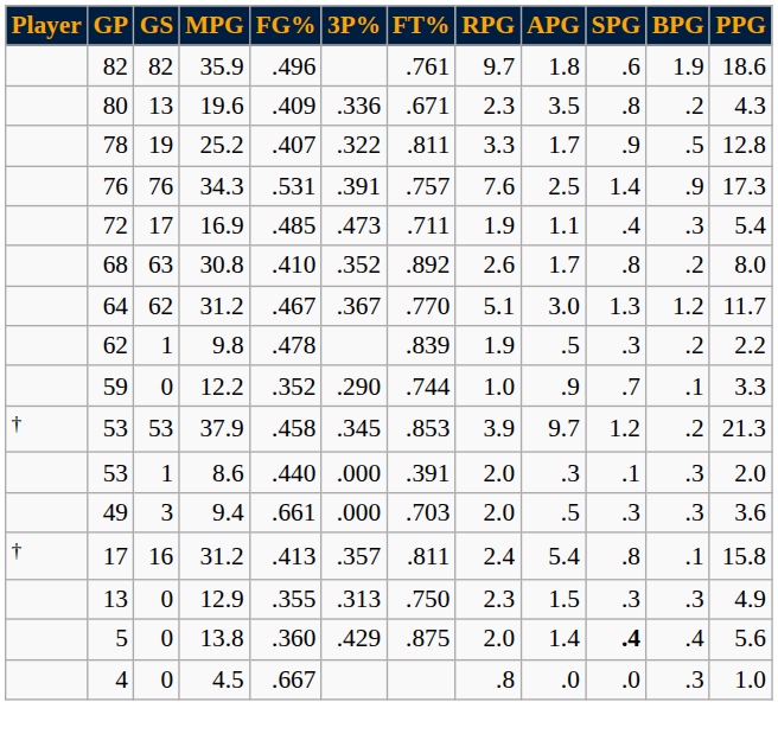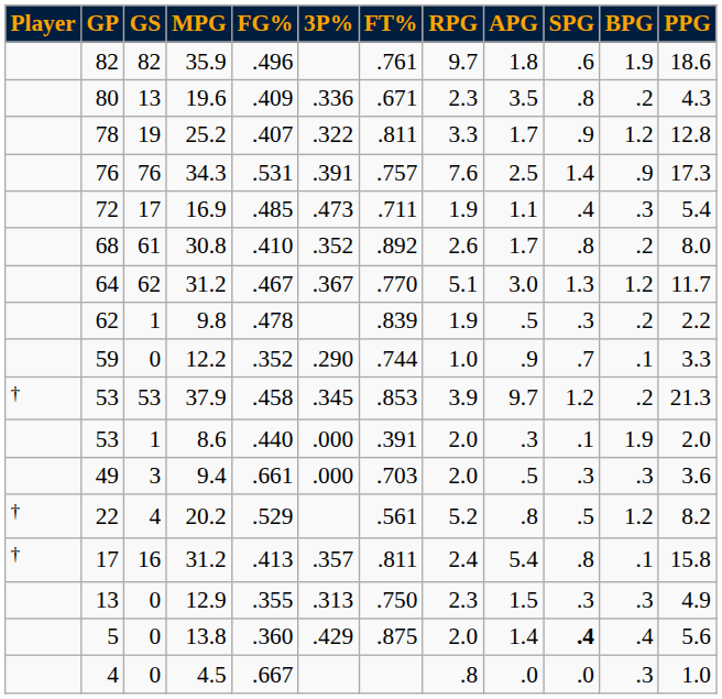78 | BPG: .5 -> 1.2
68 | GS: 63 -> 61
53 / 8.6 | BPG: .3 -> 1.9
+ row: † | 22 | 4 | 20.2 | .529 | .561 | 5.2 | .8 | .5 | 1.2 | 8.2
